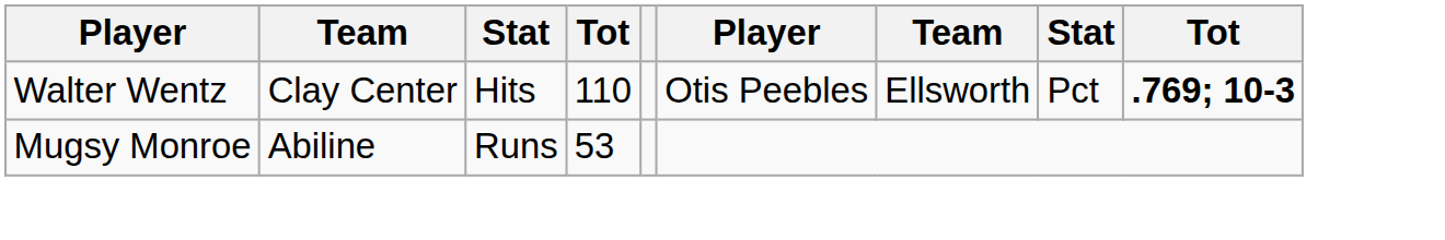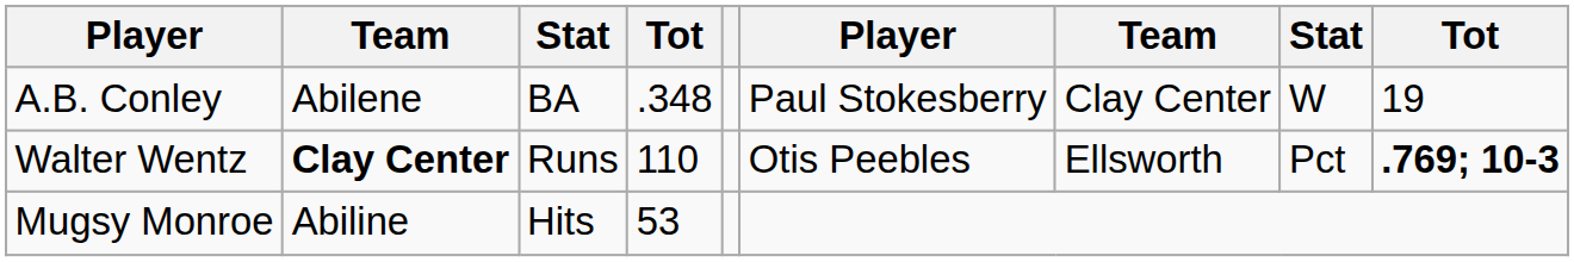+ row: A.B. Conley | Abilene | BA | .348 | Paul Stokesberry | Clay Center | W | 19
Walter Wentz | column 2: normal -> bold
Walter Wentz | column 3: Hits -> Runs
Mugsy Monroe | column 3: Runs -> Hits
